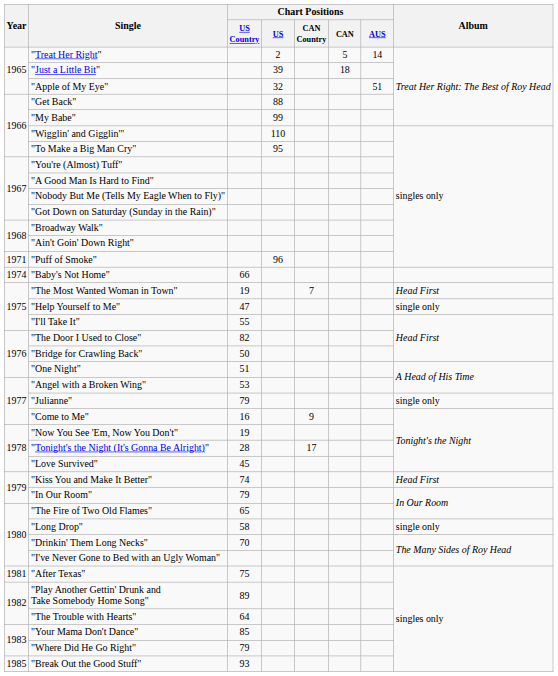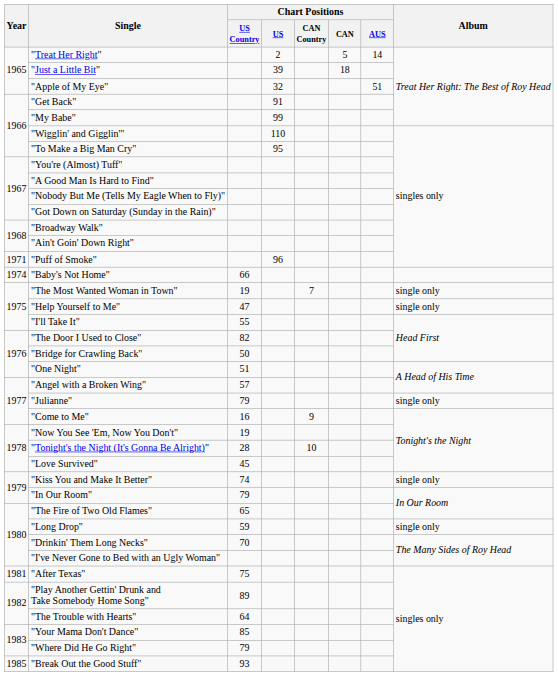"Get Back" | Chart Positions / US: 88 -> 91
"The Most Wanted Woman in Town" | Album: Head First -> single only
"Angel with a Broken Wing" | Chart Positions / US Country: 53 -> 57
"Tonight's the Night (It's Gonna Be Alright)" | Chart Positions / CAN Country: 17 -> 10
"Kiss You and Make It Better" | Album: Head First -> single only
"Long Drop" | Chart Positions / US Country: 58 -> 59
